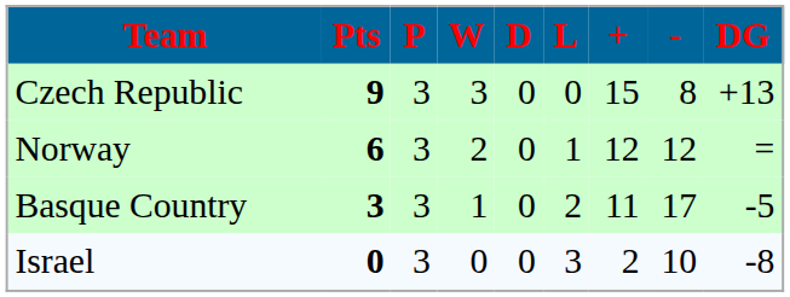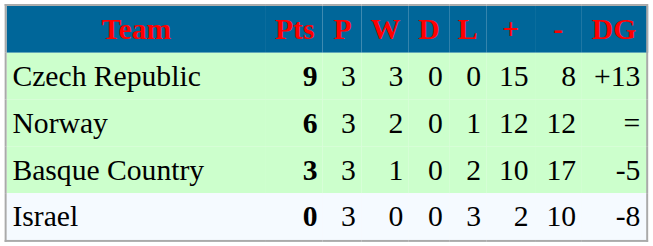Basque Country | +: 11 -> 10
